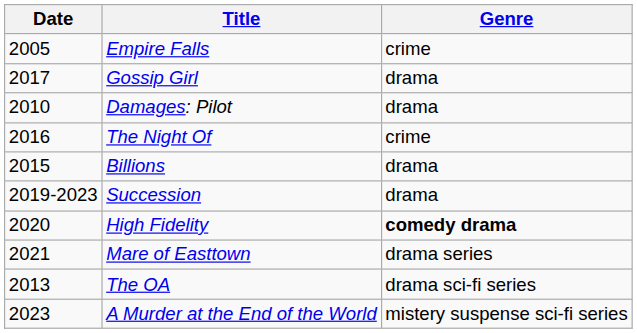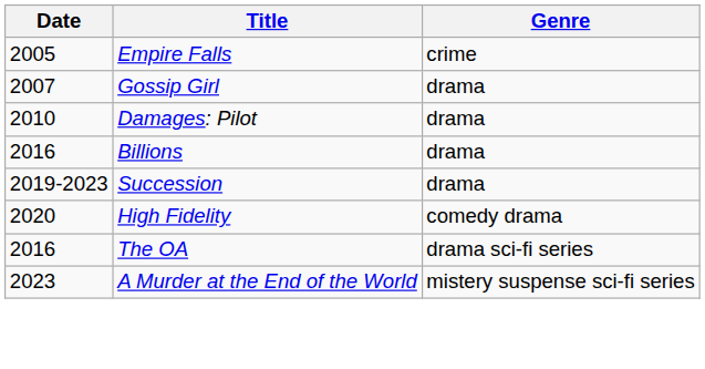Gossip Girl | Date: 2017 -> 2007
- row: 2016 | The Night Of | crime
Billions | Date: 2015 -> 2016
High Fidelity | Genre: bold -> normal
- row: 2021 | Mare of Easttown | drama series
The OA | Date: 2013 -> 2016
